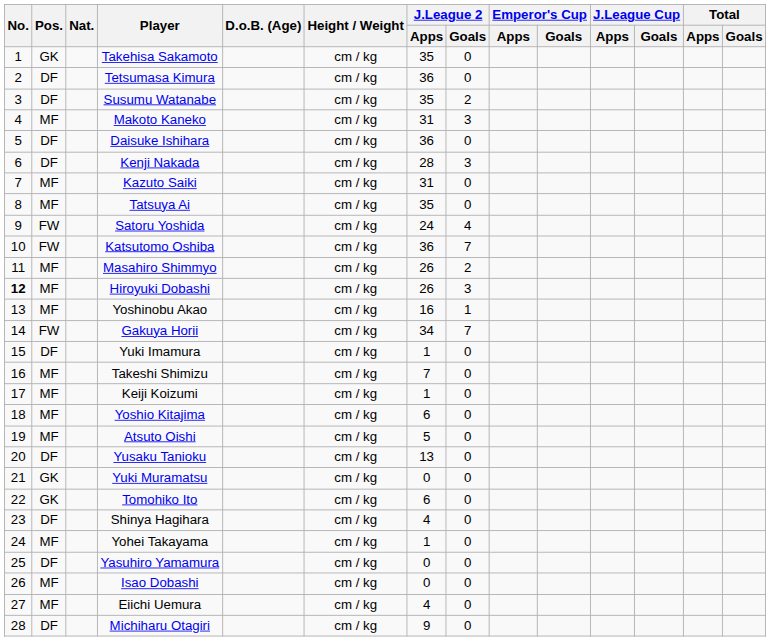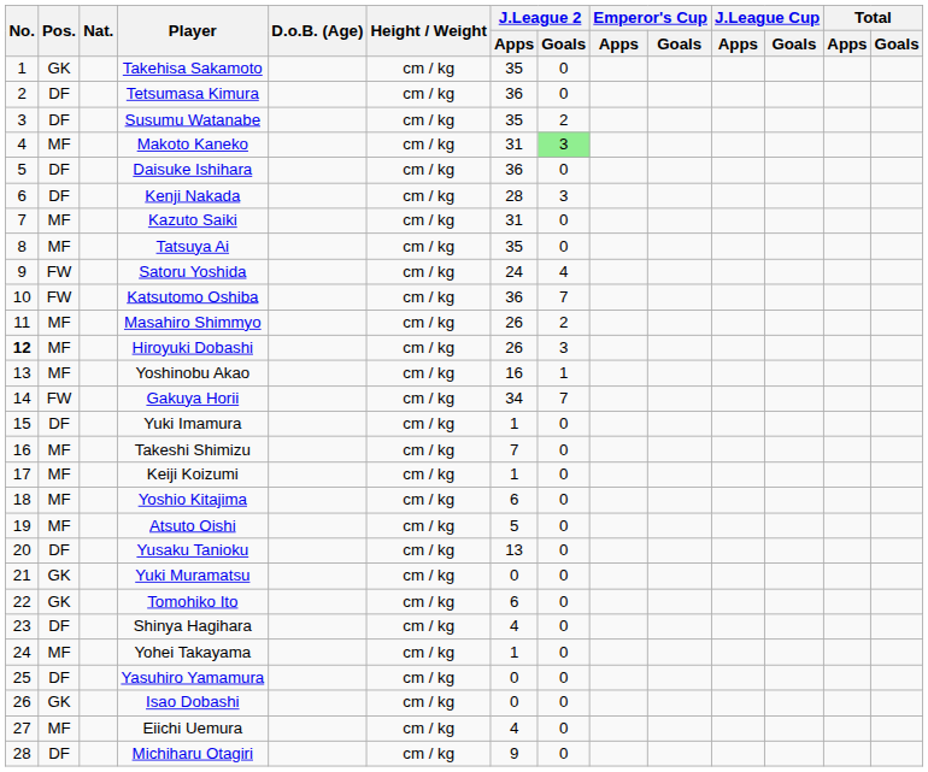Makoto Kaneko | J.League 2 / Goals: no background -> lightgreen background
Isao Dobashi | Pos.: MF -> GK
